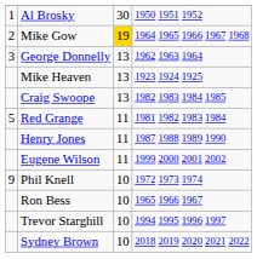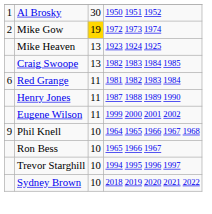Mike Gow | column 4: 1964 1965 1966 1967 1968 -> 1972 1973 1974
- row: 3 | George Donnelly | 13 | 1962 1963 1964
Red Grange | column 1: 5 -> 6
Phil Knell | column 4: 1972 1973 1974 -> 1964 1965 1966 1967 1968
